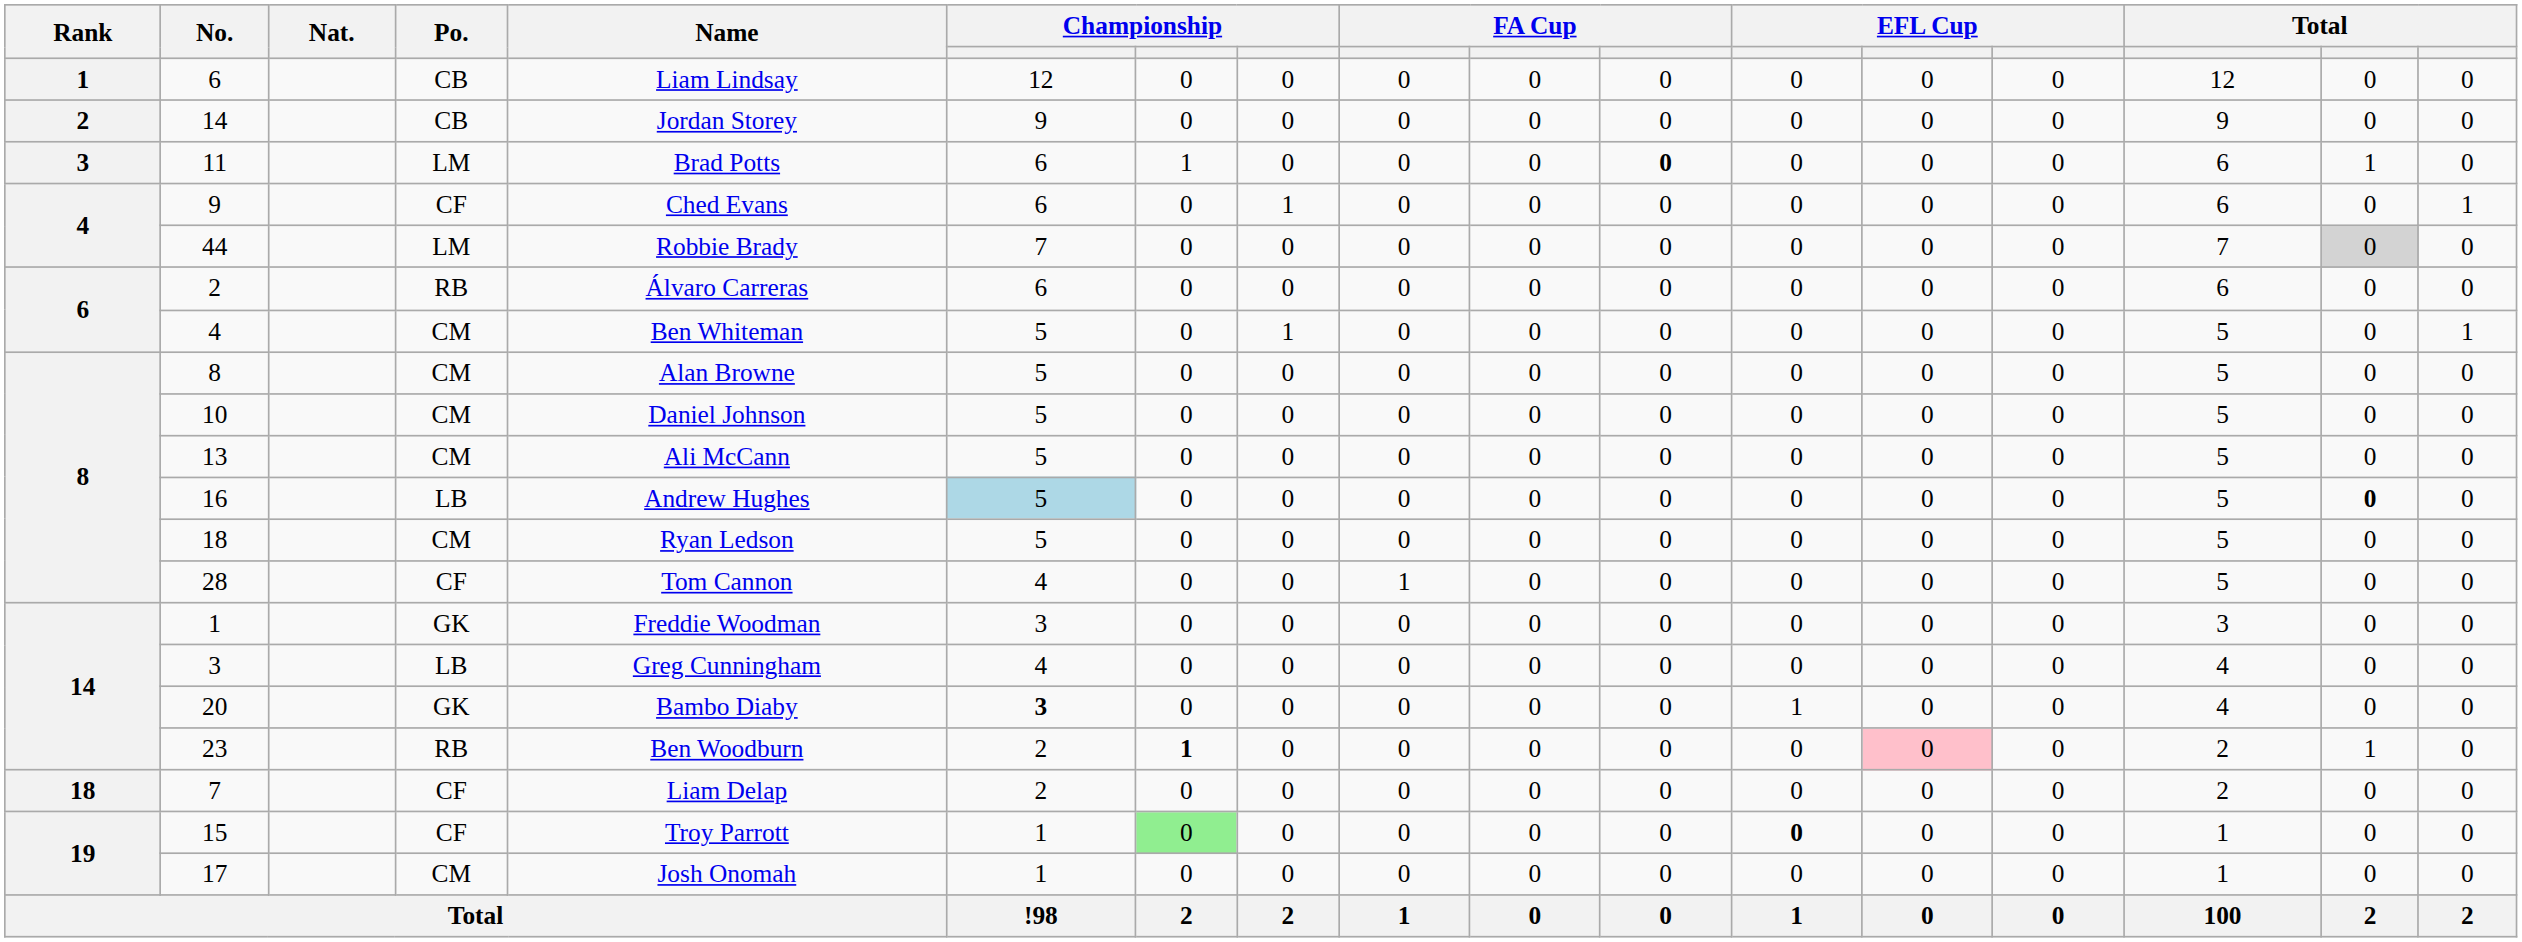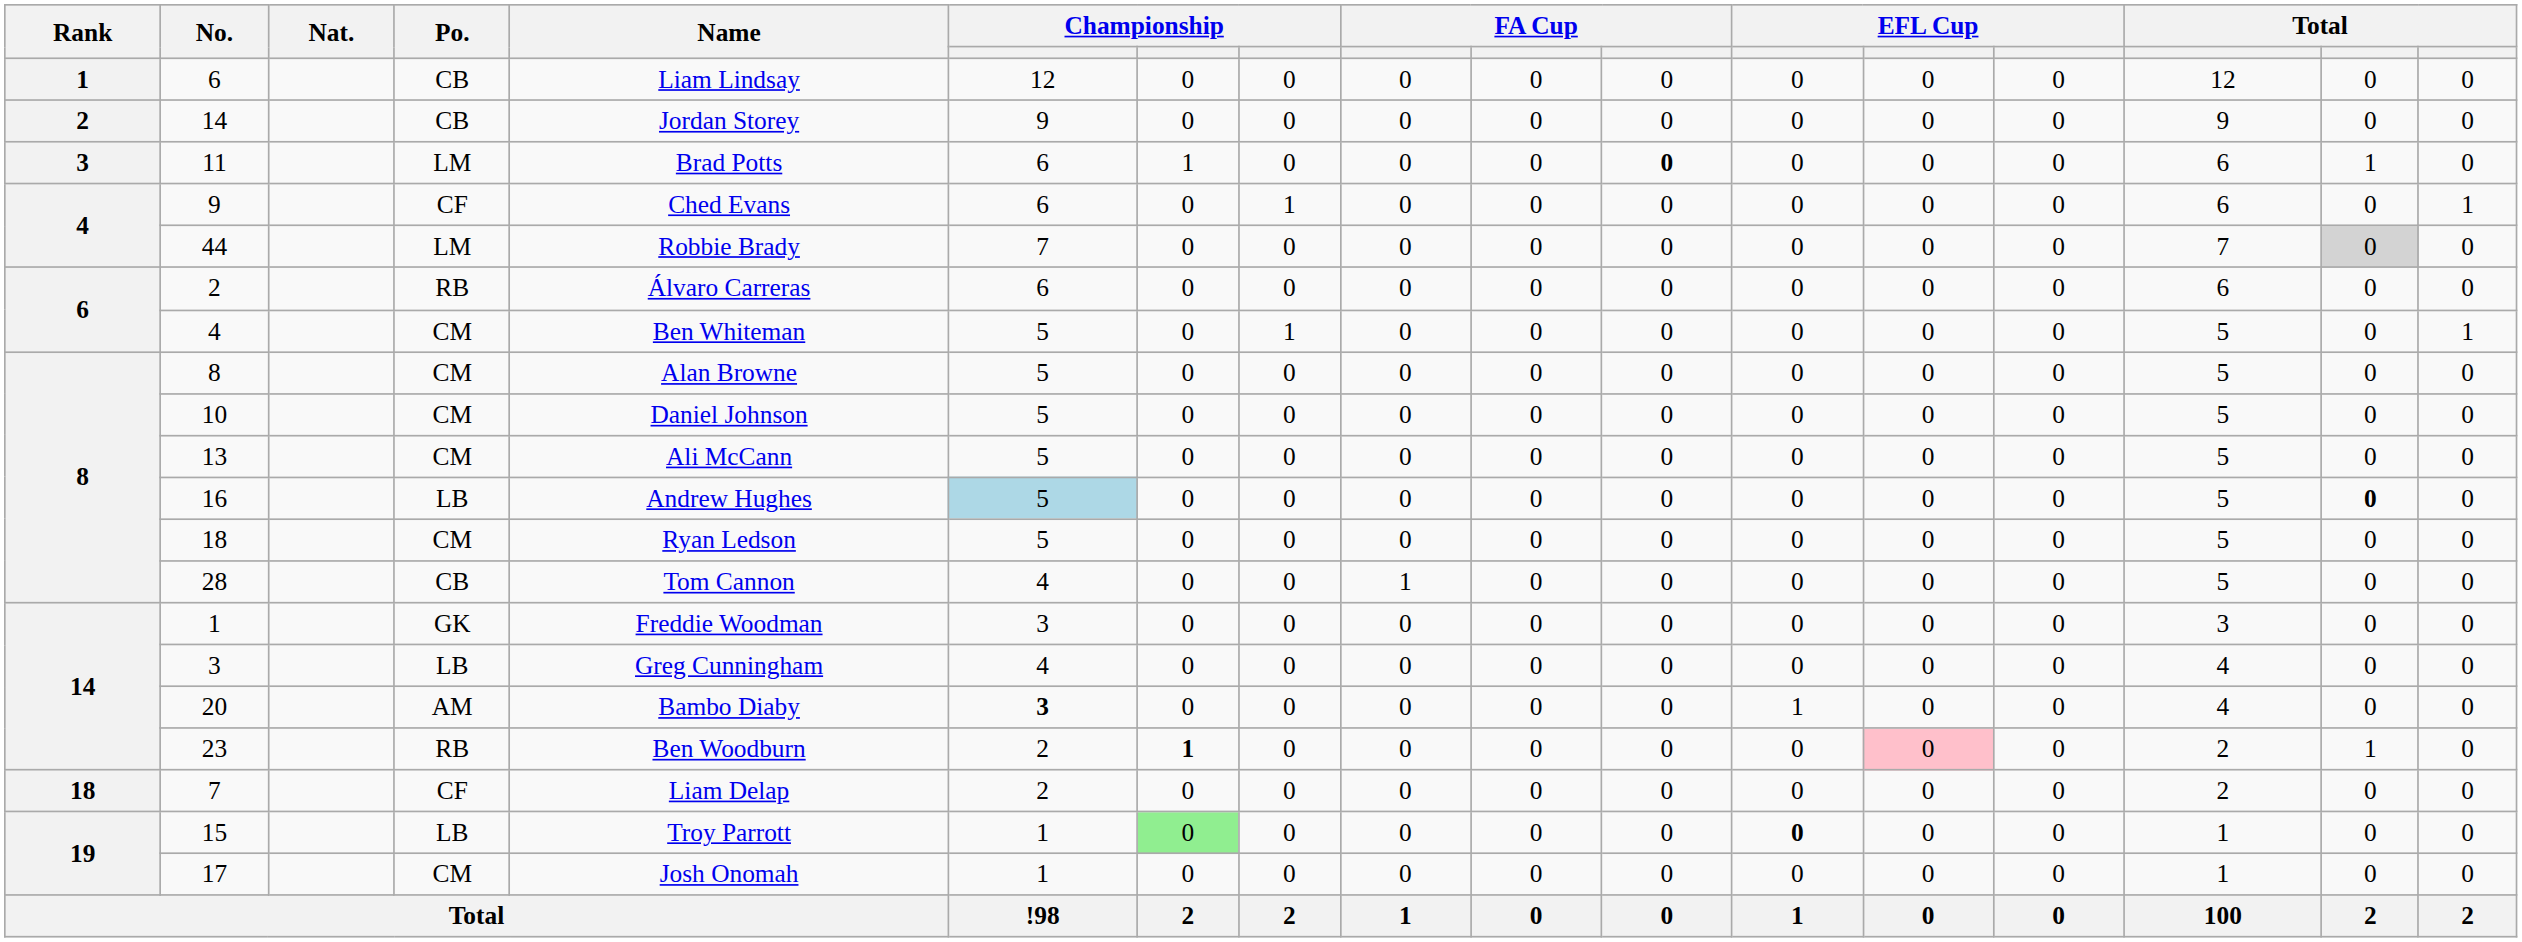28 | Po.: CF -> CB
20 | Po.: GK -> AM
15 | Po.: CF -> LB
